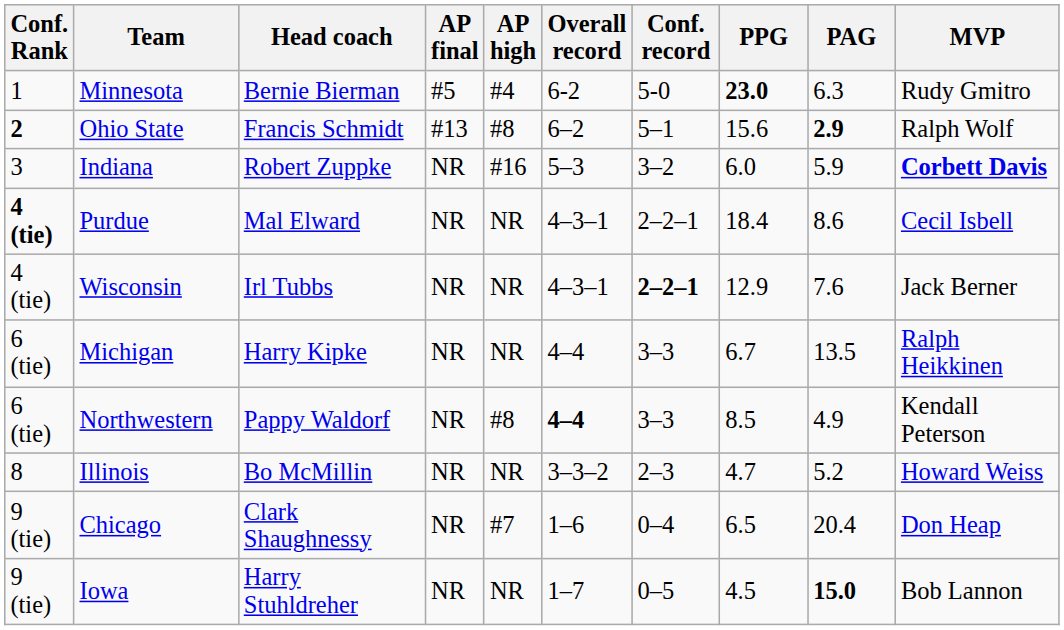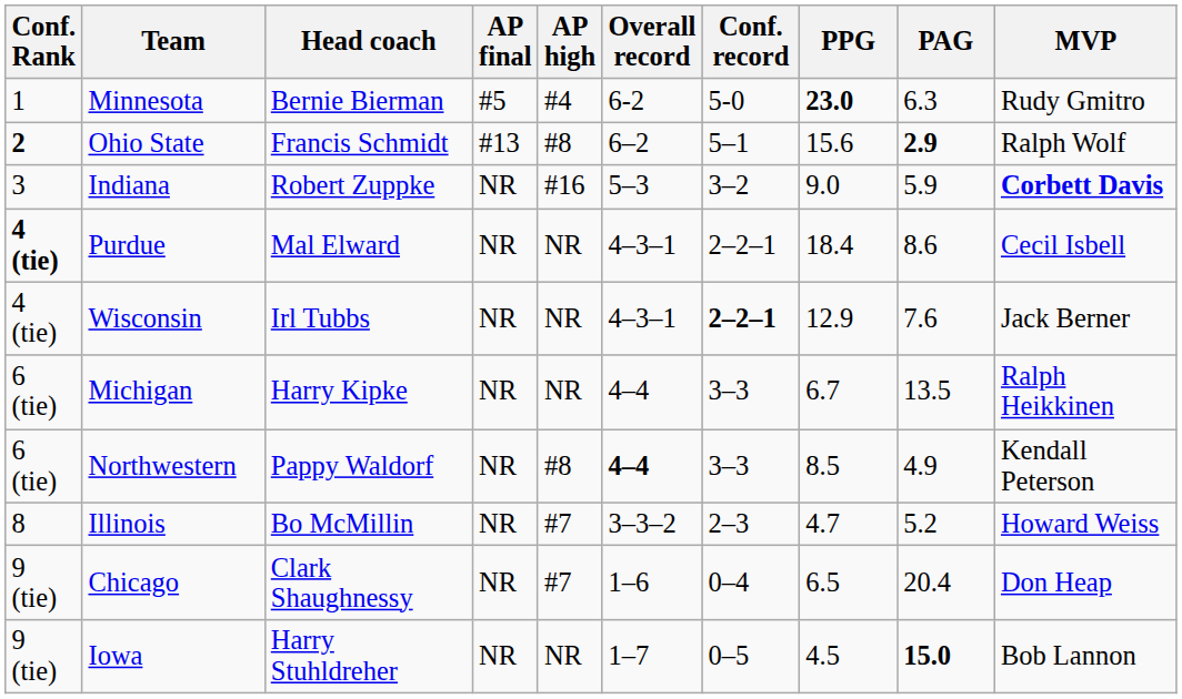Indiana | PPG: 6.0 -> 9.0
Illinois | AP high: NR -> #7
